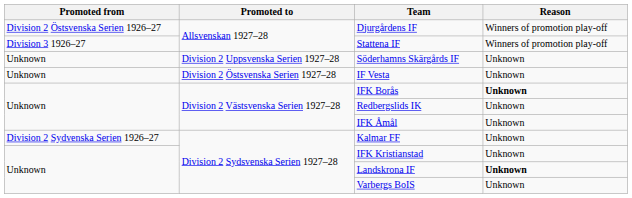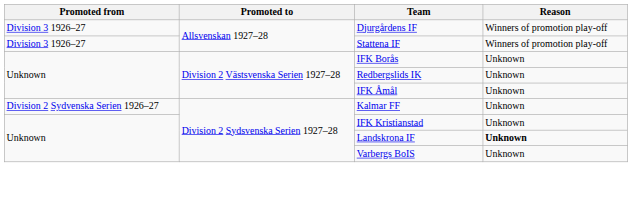Djurgårdens IF | Promoted from: Division 2 Östsvenska Serien 1926–27 -> Division 3 1926–27
- row: Unknown | Division 2 Uppsvenska Serien 1927–28 | Söderhamns Skärgårds IF | Unknown
- row: Unknown | Division 2 Östsvenska Serien 1927–28 | IF Vesta | Unknown
IFK Borås | Reason: bold -> normal
